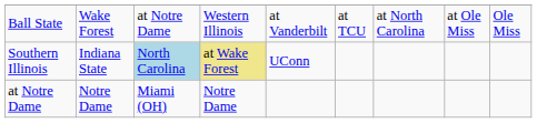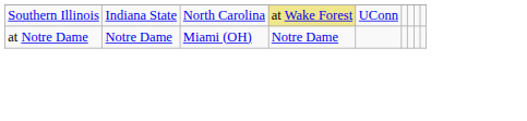- row: Ball State | Wake Forest | at Notre Dame | Western Illinois | at Vanderbilt | at TCU | at North Carolina | at Ole Miss | Ole Miss
Southern Illinois | column 3: lightblue background -> no background
